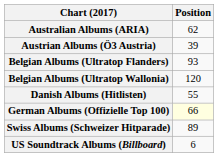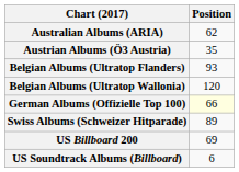Austrian Albums (Ö3 Austria) | Position: 39 -> 35
- row: Danish Albums (Hitlisten) | 55
+ row: US Billboard 200 | 69
